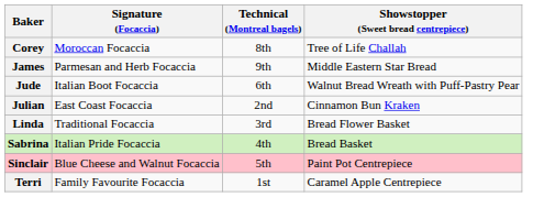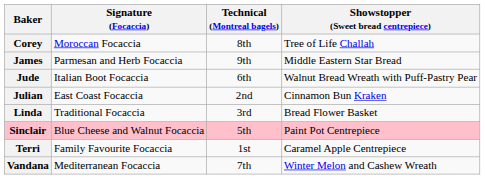- row: Sabrina | Italian Pride Focaccia | 4th | Bread Basket
+ row: Vandana | Mediterranean Focaccia | 7th | Winter Melon and Cashew Wreath
